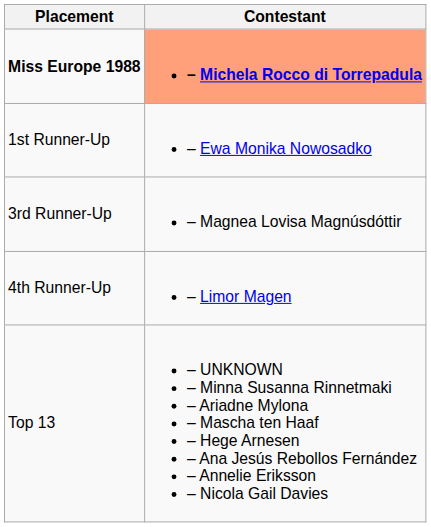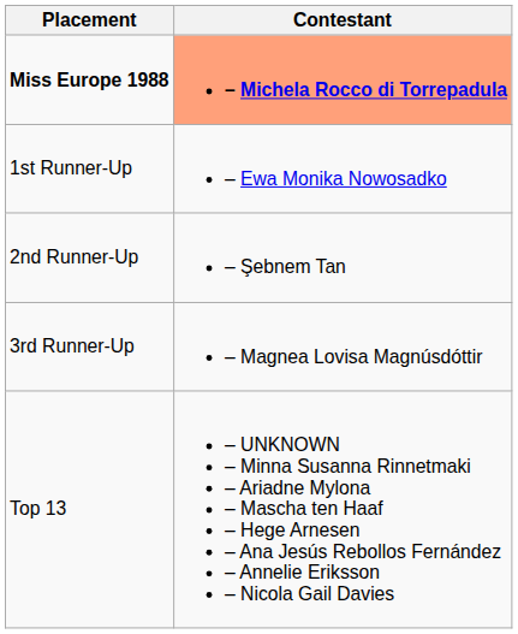+ row: 2nd Runner-Up | – Şebnem Tan
- row: 4th Runner-Up | – Limor Magen
